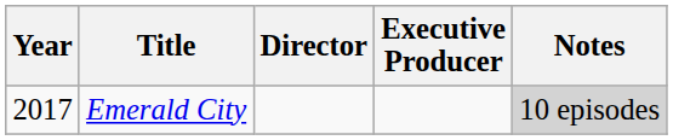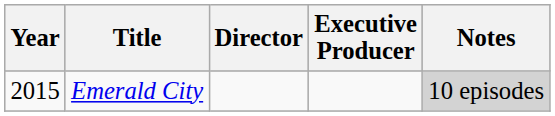Emerald City | Year: 2017 -> 2015
